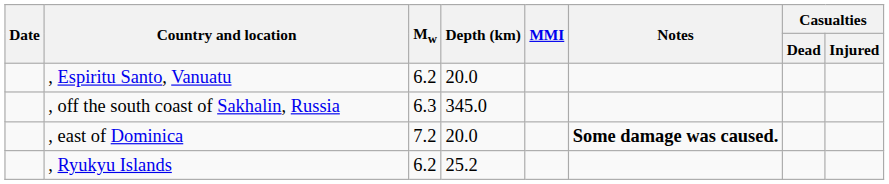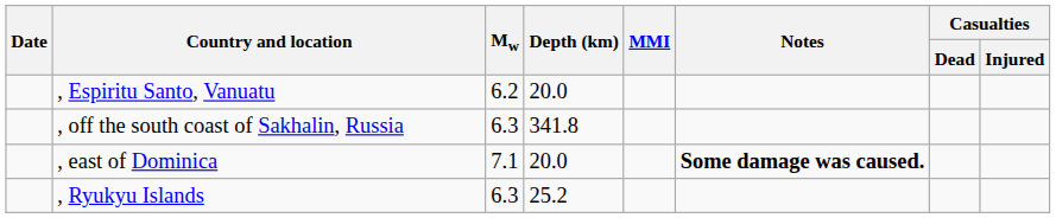, off the south coast of Sakhalin, Russia | Depth (km): 345.0 -> 341.8
, east of Dominica | Mw: 7.2 -> 7.1
, Ryukyu Islands | Mw: 6.2 -> 6.3
